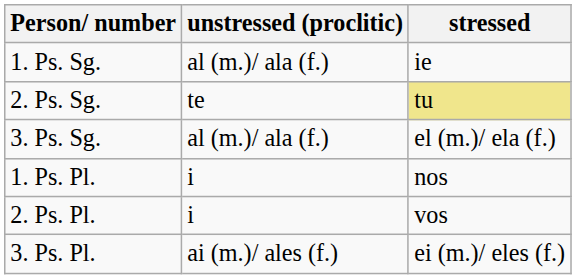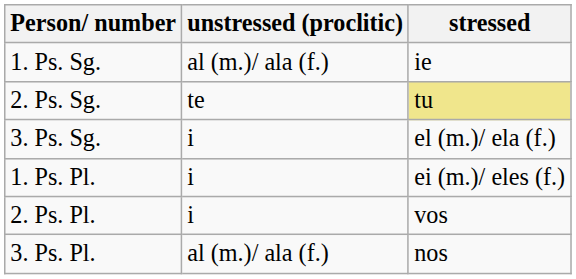3. Ps. Sg. | unstressed (proclitic): al (m.)/ ala (f.) -> i
1. Ps. Pl. | stressed: nos -> ei (m.)/ eles (f.)
3. Ps. Pl. | unstressed (proclitic): ai (m.)/ ales (f.) -> al (m.)/ ala (f.)
3. Ps. Pl. | stressed: ei (m.)/ eles (f.) -> nos
